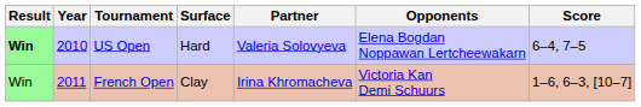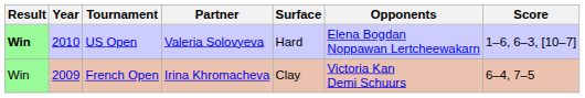columns swapped: Surface <-> Partner
US Open | Score: 6–4, 7–5 -> 1–6, 6–3, [10–7]
French Open | Year: 2011 -> 2009
French Open | Score: 1–6, 6–3, [10–7] -> 6–4, 7–5
